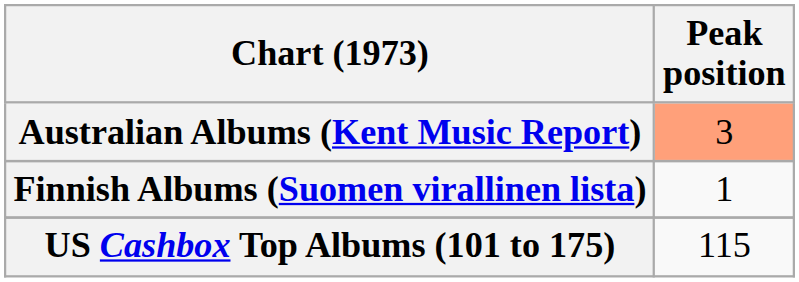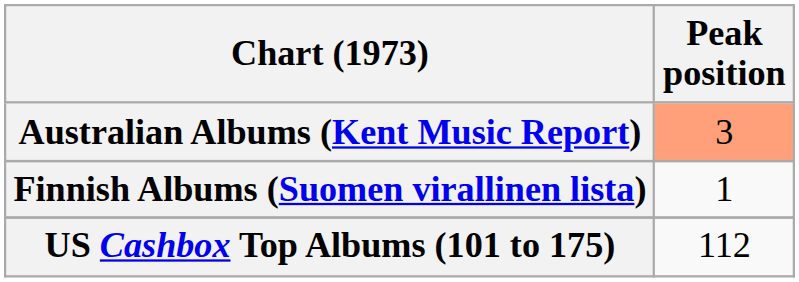US Cashbox Top Albums (101 to 175) | Peak position: 115 -> 112
